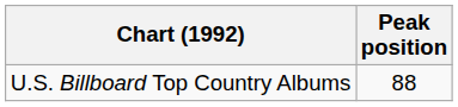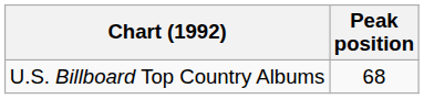U.S. Billboard Top Country Albums | Peak position: 88 -> 68
